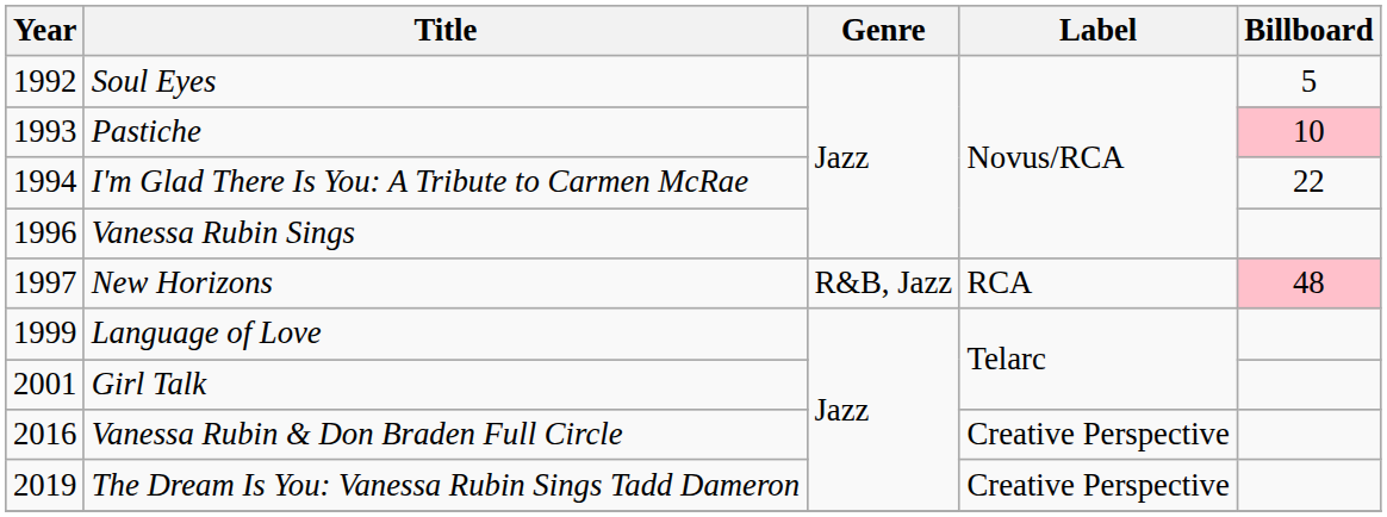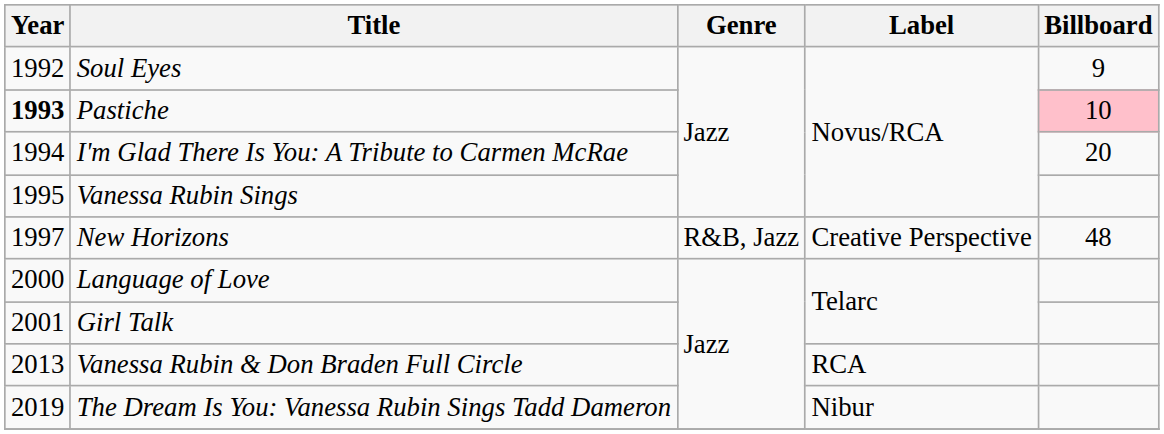Soul Eyes | Billboard: 5 -> 9
Pastiche | Year: normal -> bold
I'm Glad There Is You: A Tribute to Carmen McRae | Billboard: 22 -> 20
Vanessa Rubin Sings | Year: 1996 -> 1995
New Horizons | Label: RCA -> Creative Perspective
New Horizons | Billboard: pink background -> no background
Language of Love | Year: 1999 -> 2000
Vanessa Rubin & Don Braden Full Circle | Year: 2016 -> 2013
Vanessa Rubin & Don Braden Full Circle | Label: Creative Perspective -> RCA
The Dream Is You: Vanessa Rubin Sings Tadd Dameron | Label: Creative Perspective -> Nibur
